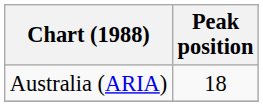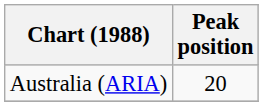Australia (ARIA) | Peak position: 18 -> 20
